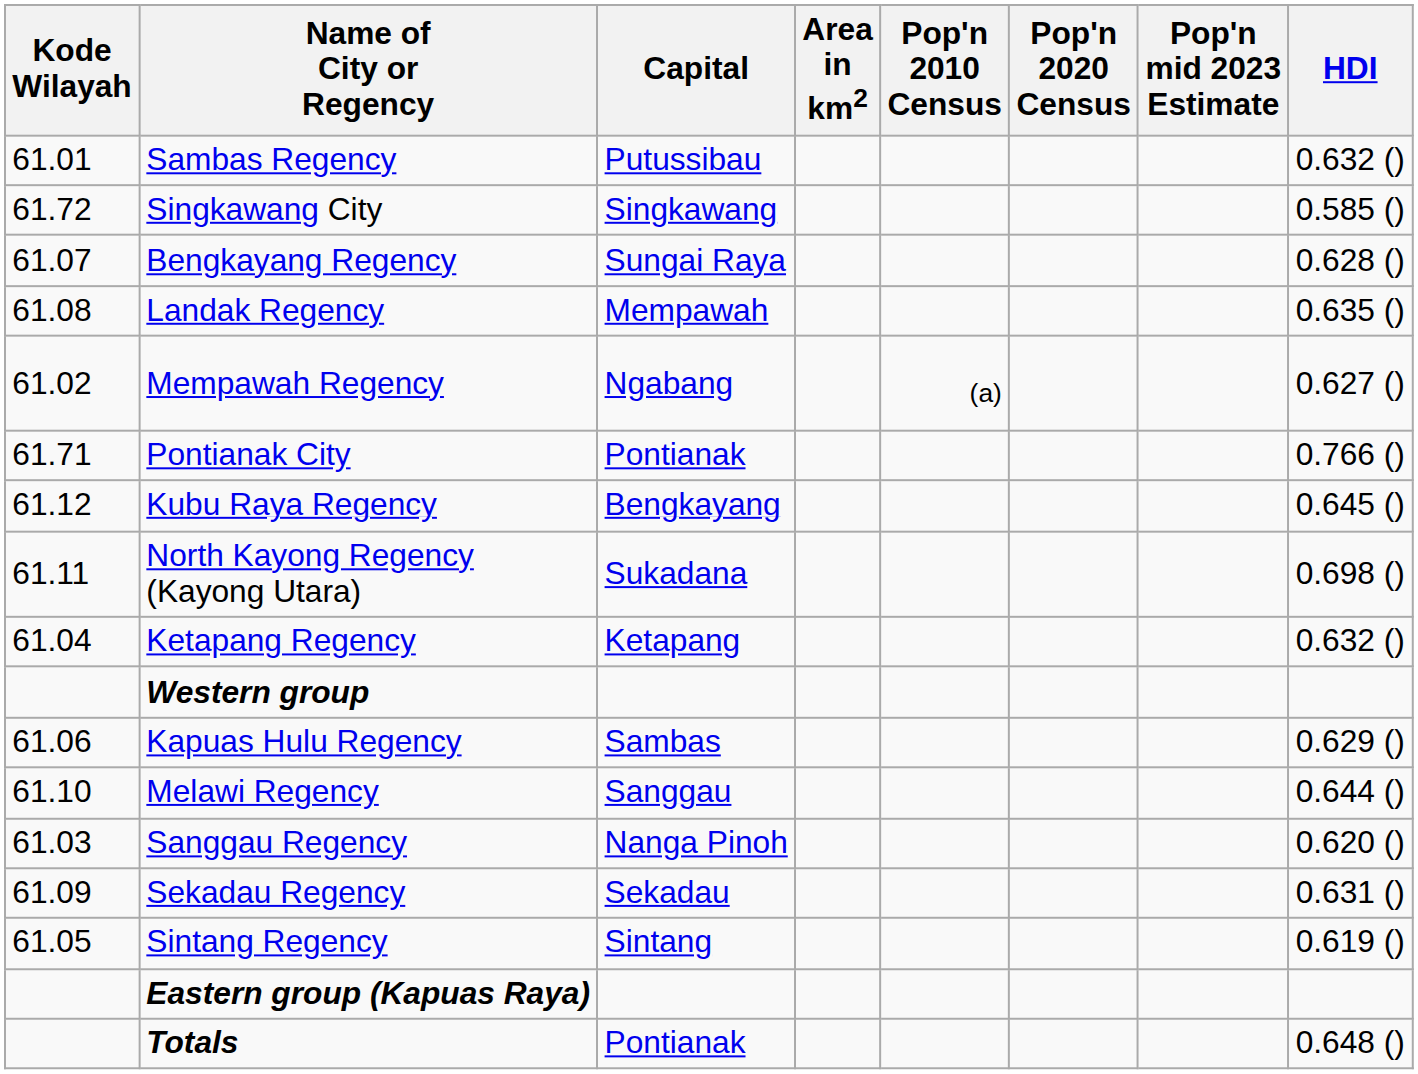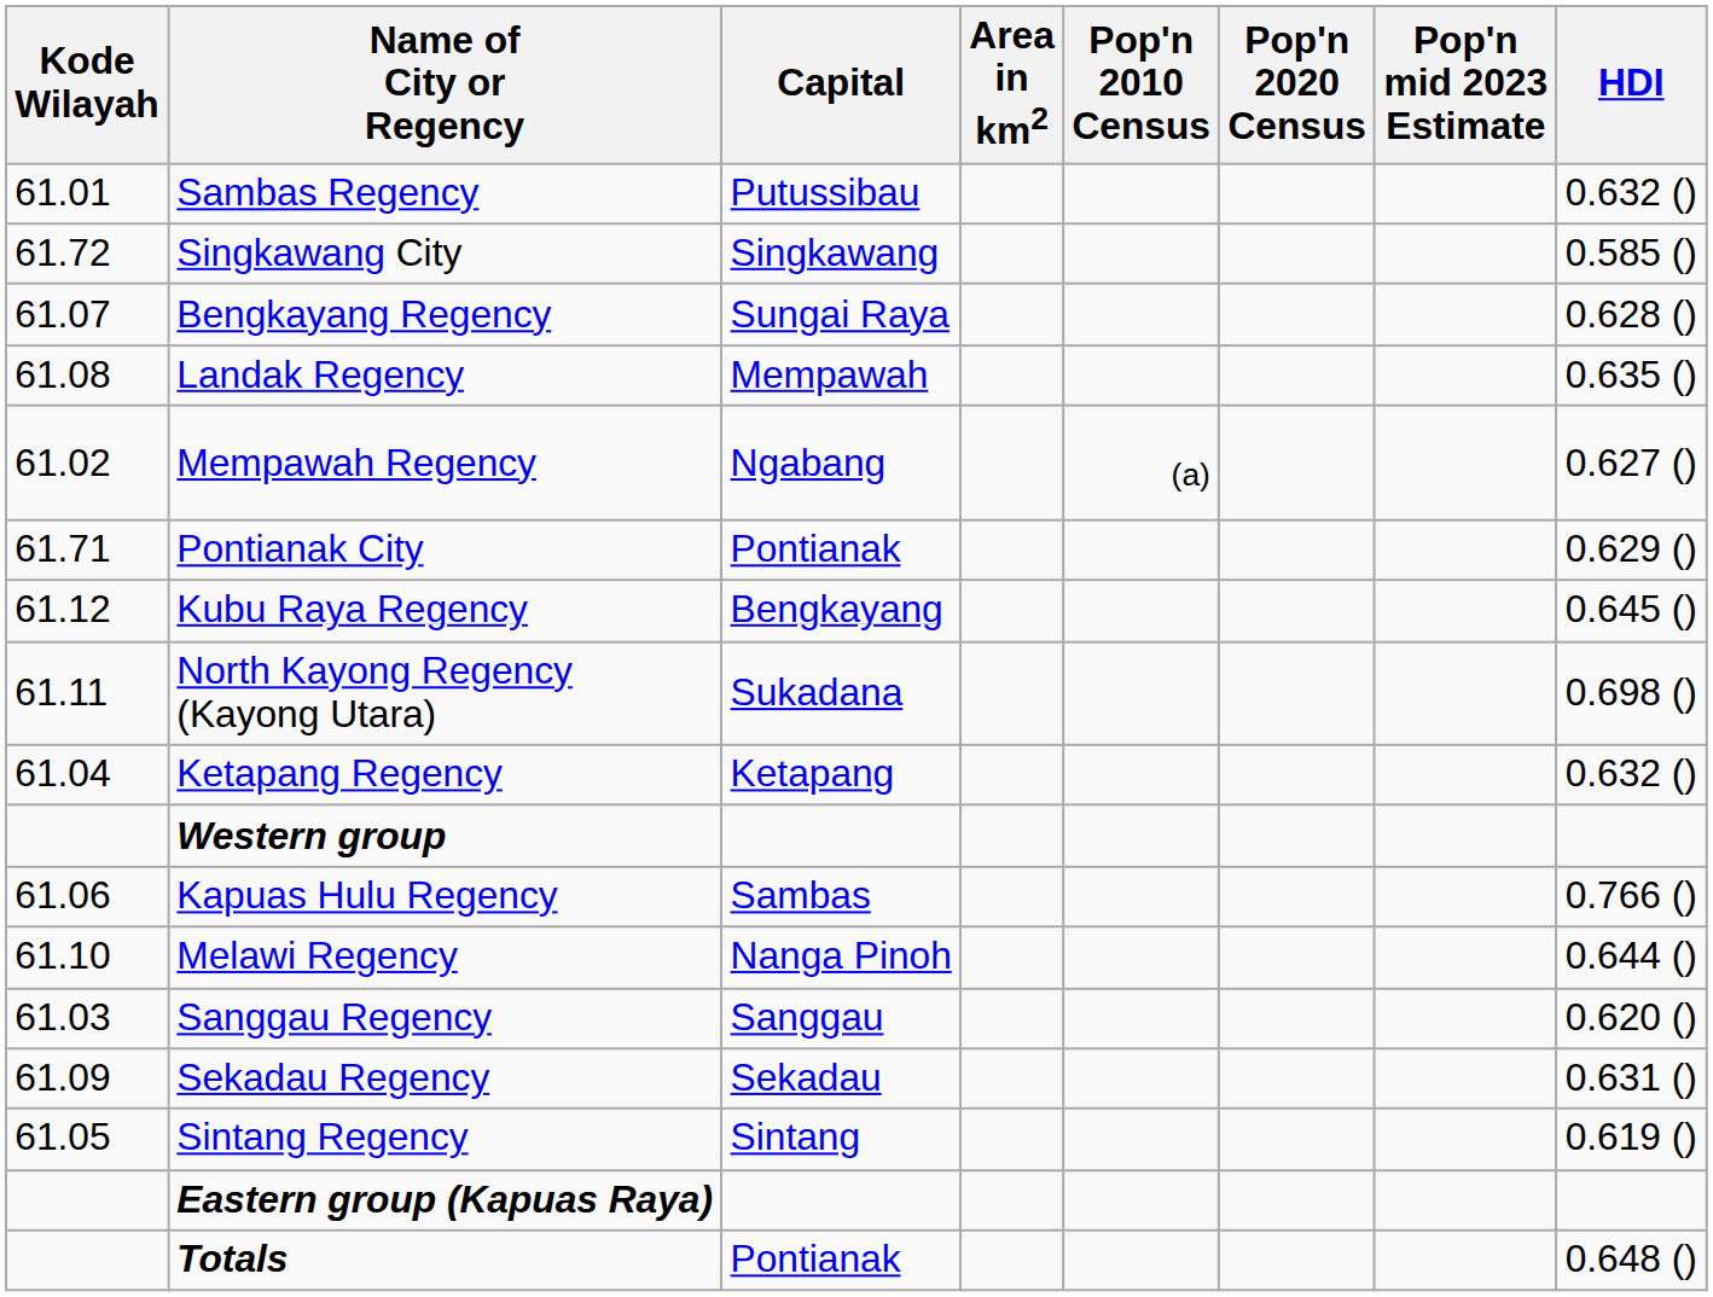Pontianak City | HDI: 0.766 () -> 0.629 ()
Kapuas Hulu Regency | HDI: 0.629 () -> 0.766 ()
Melawi Regency | Capital: Sanggau -> Nanga Pinoh
Sanggau Regency | Capital: Nanga Pinoh -> Sanggau
